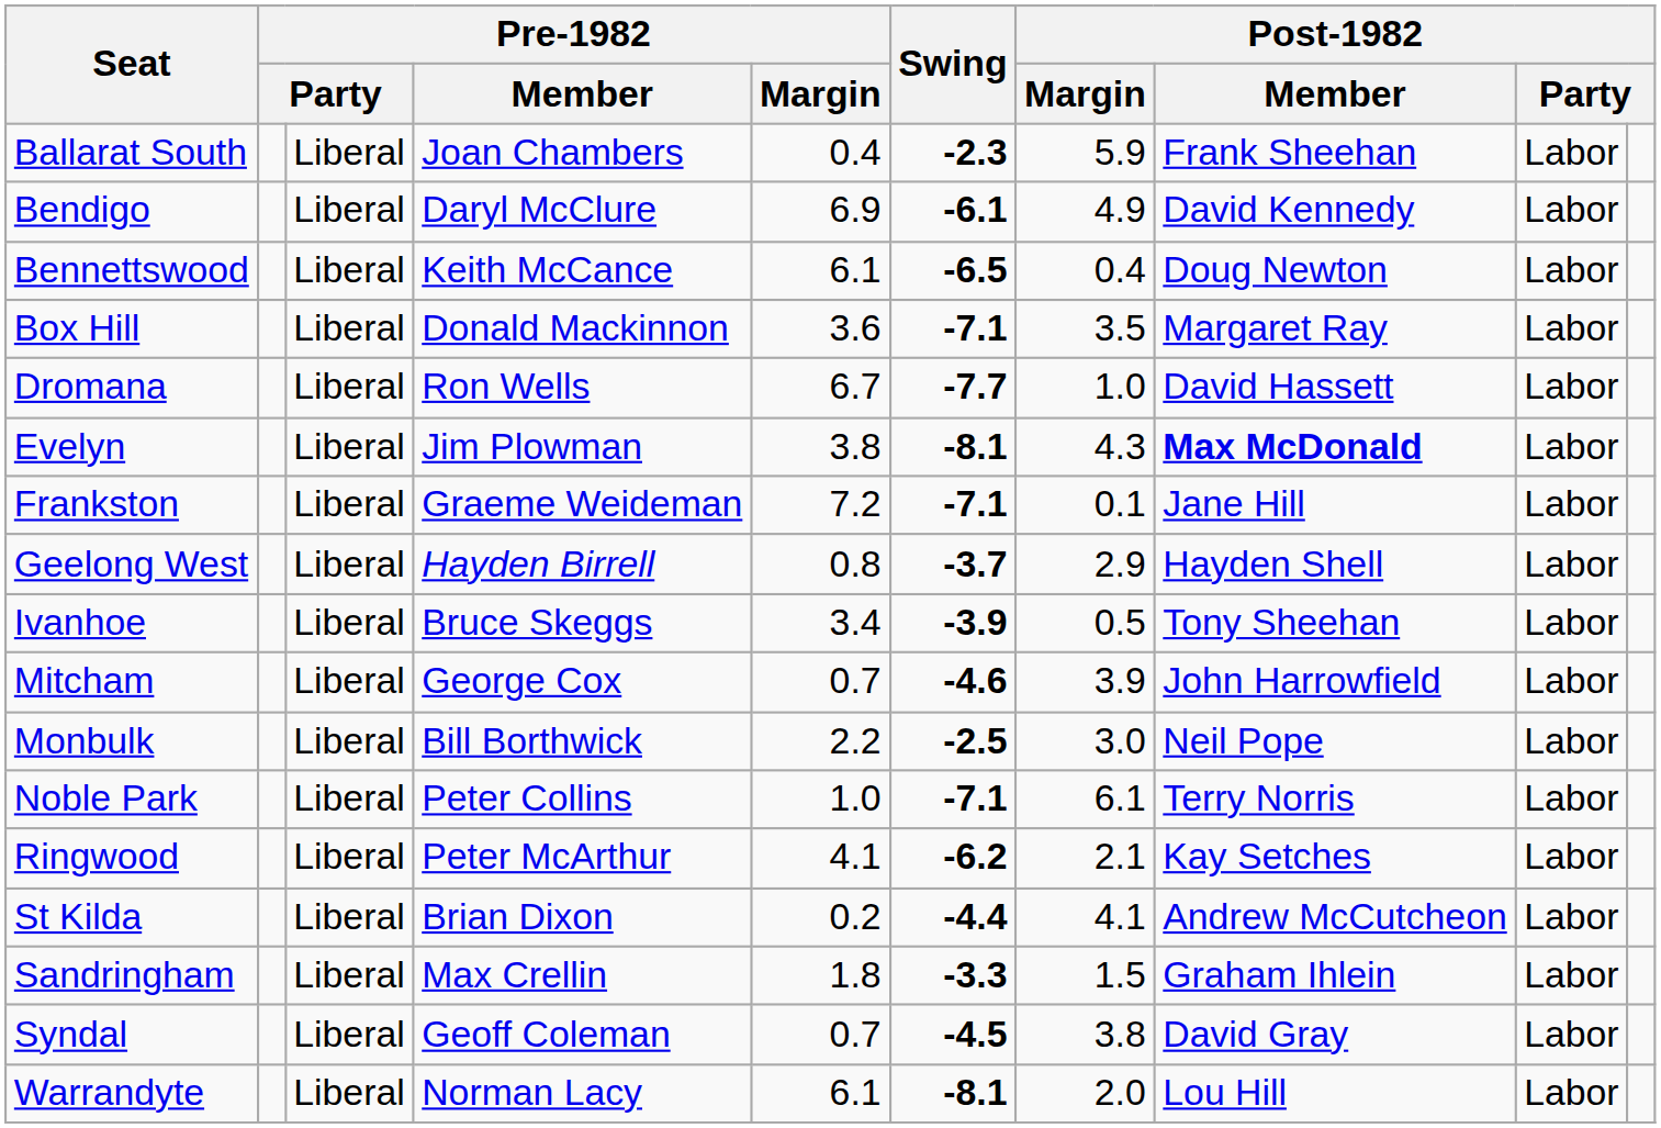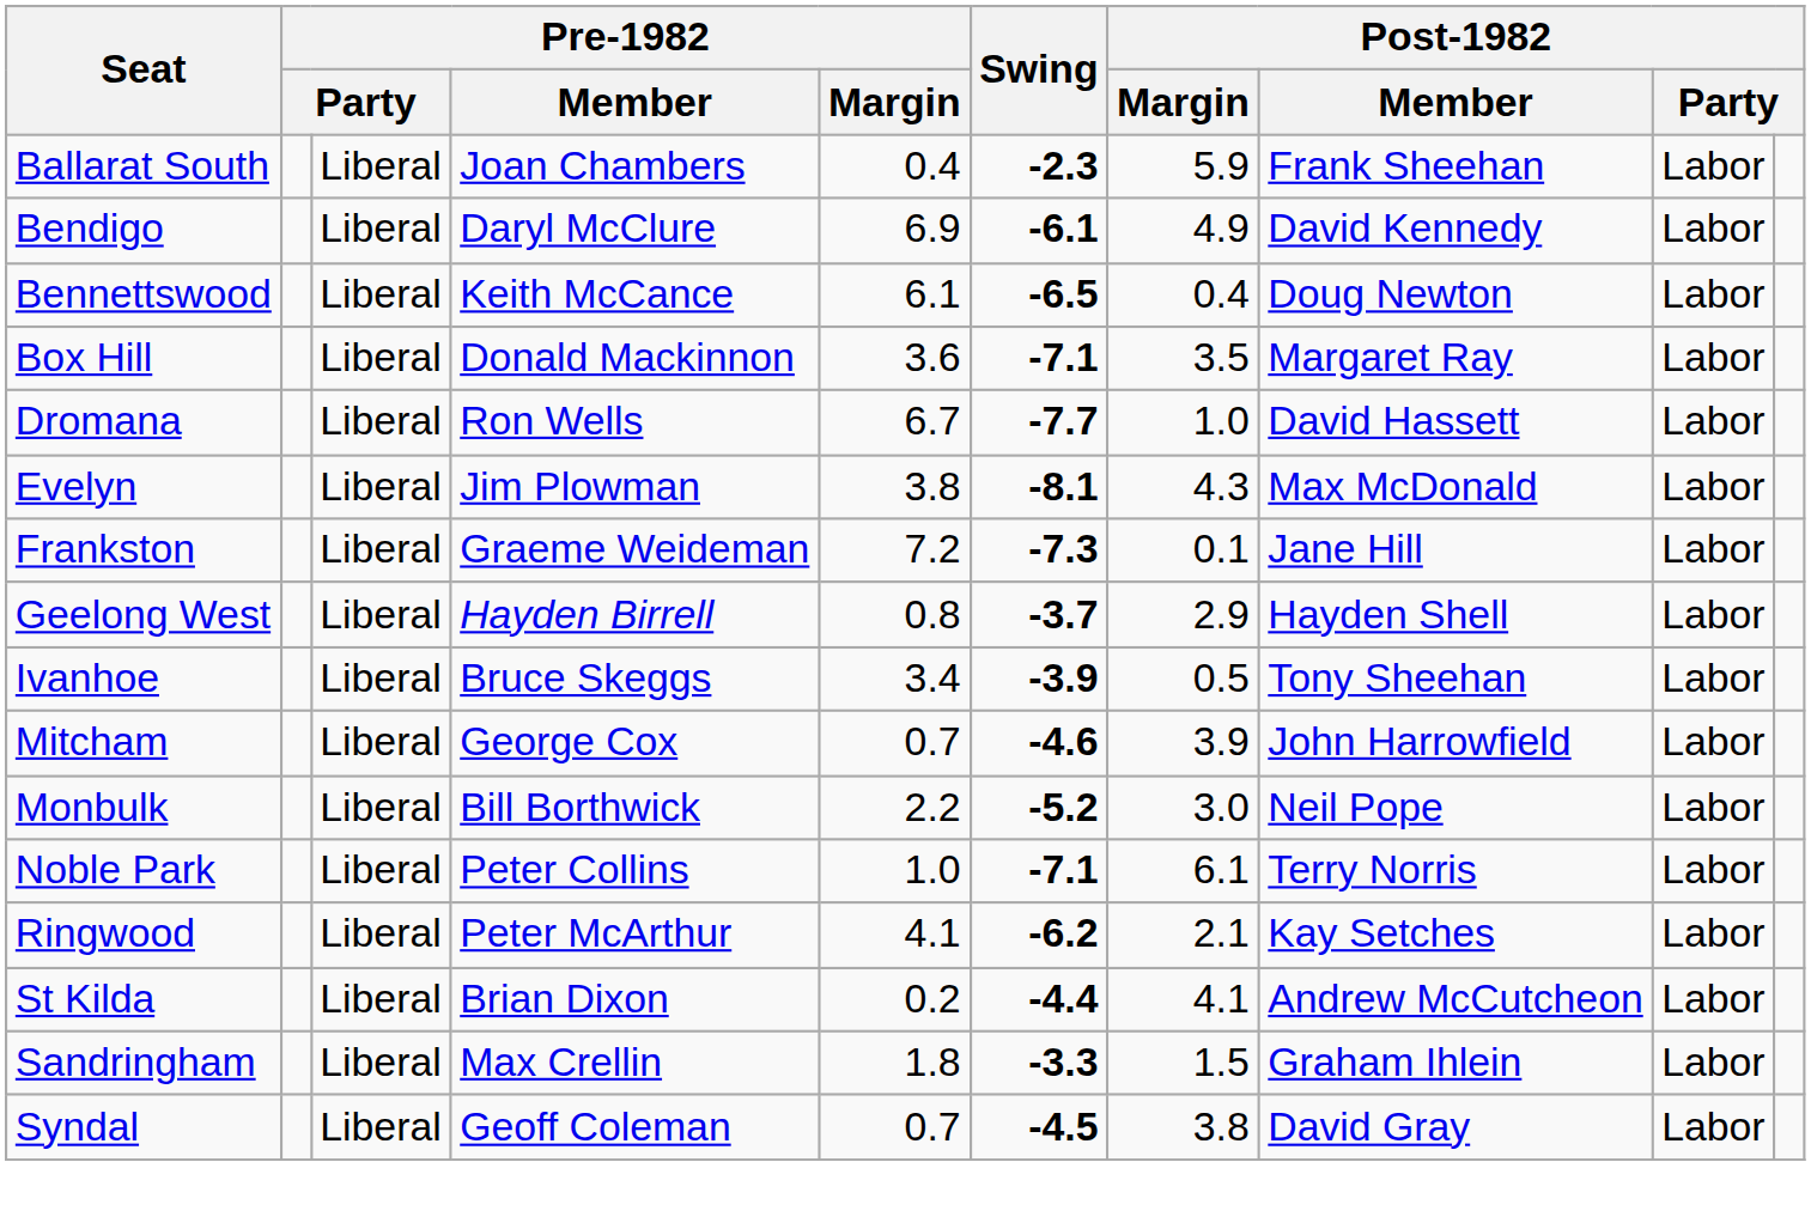Evelyn | Post-1982 / Member: bold -> normal
Frankston | Swing: -7.1 -> -7.3
Monbulk | Swing: -2.5 -> -5.2
- row: Warrandyte | Liberal | Norman Lacy | 6.1 | -8.1 | 2.0 | Lou Hill | Labor
